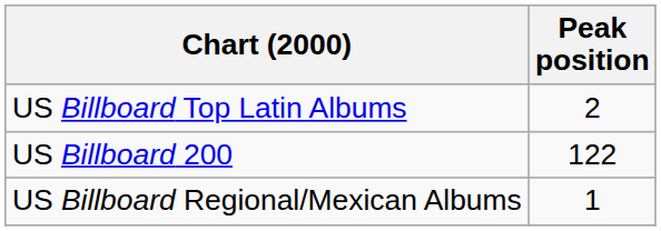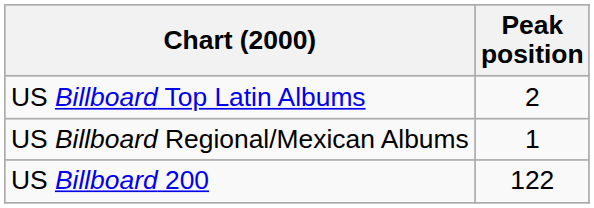rows swapped: US Billboard Regional/Mexican Albums <-> US Billboard 200
